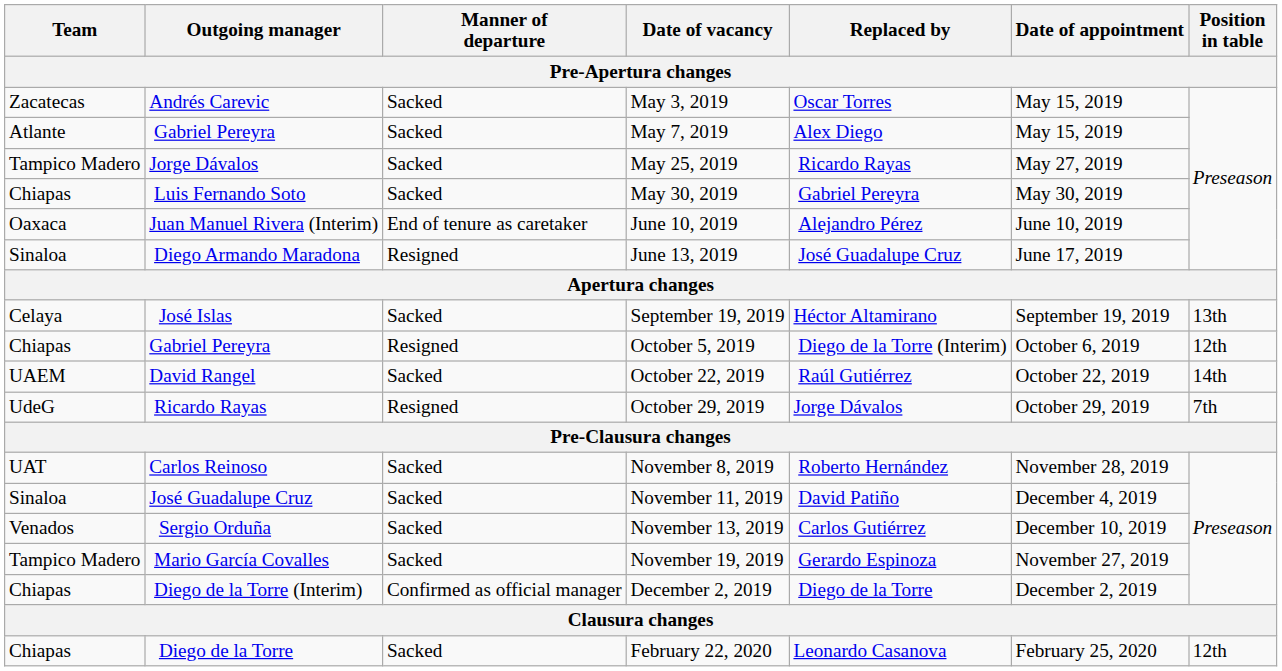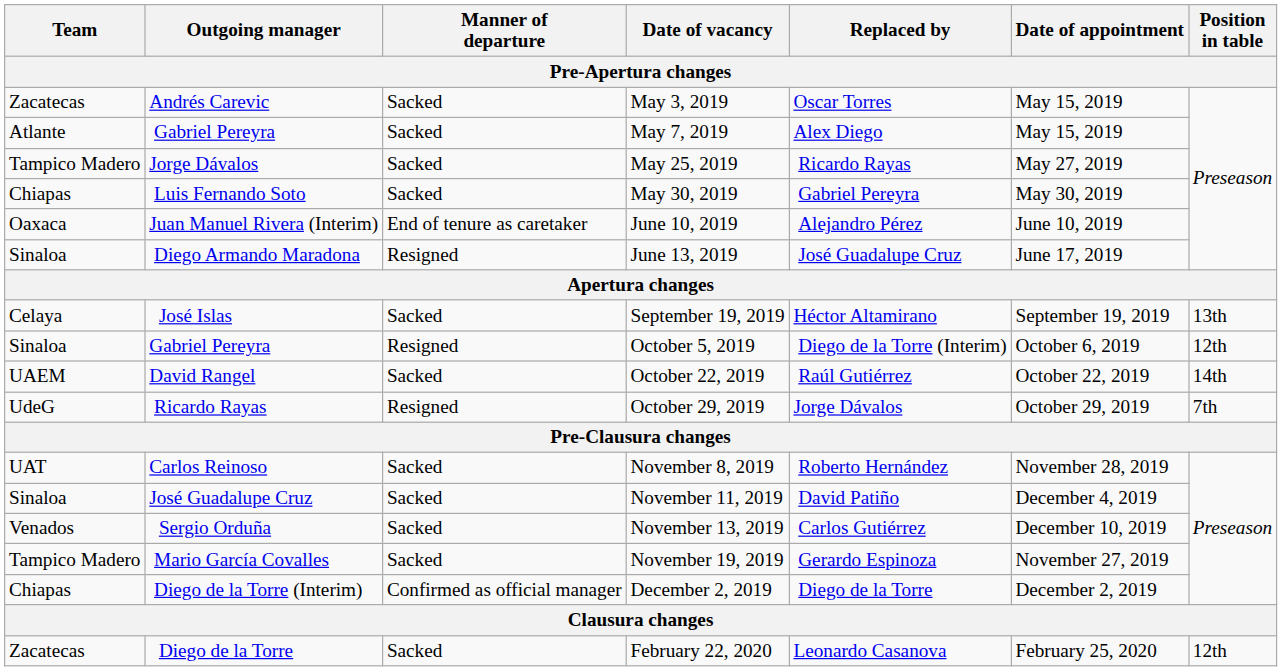October 5, 2019 | Team: Chiapas -> Sinaloa
February 22, 2020 | Team: Chiapas -> Zacatecas
